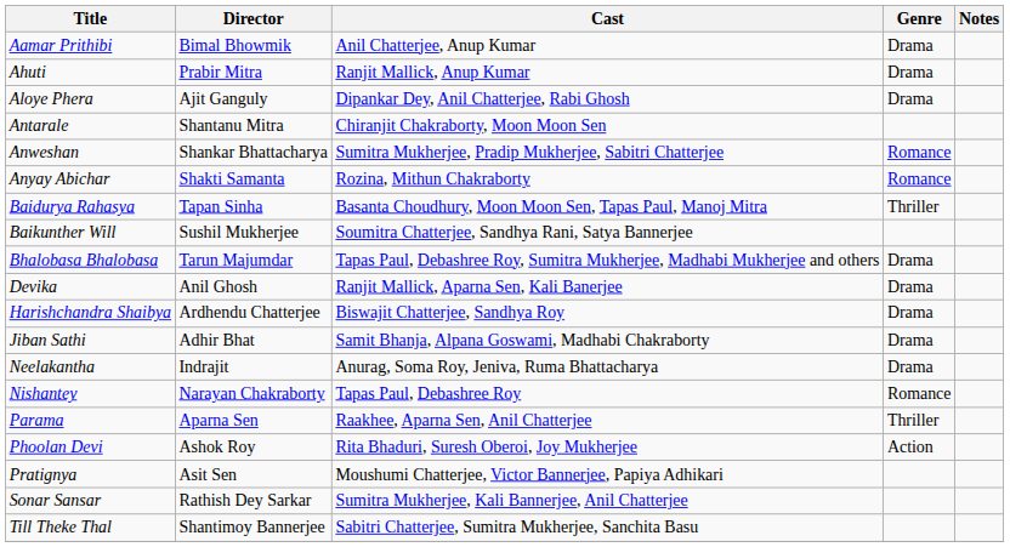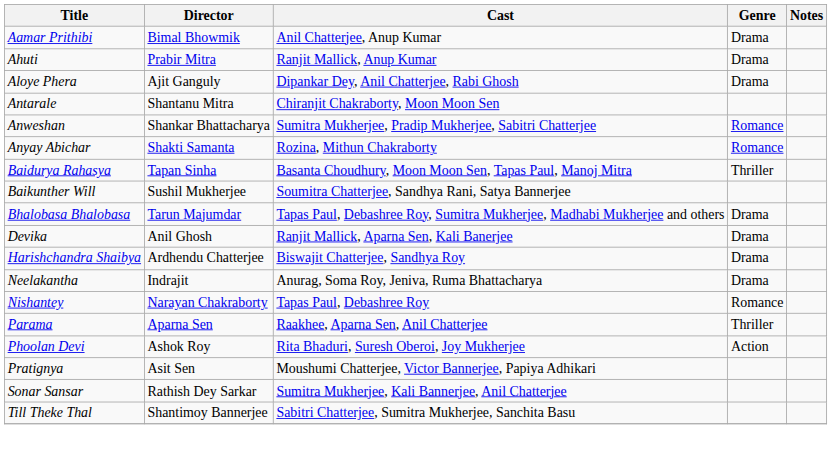- row: Jiban Sathi | Adhir Bhat | Samit Bhanja, Alpana Goswami, Madhabi Chakraborty | Drama
